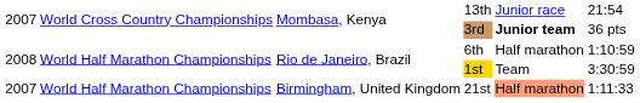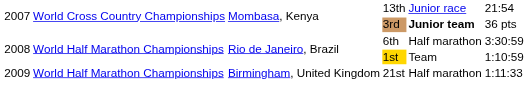6th | column 6: 1:10:59 -> 3:30:59
1st | column 6: 3:30:59 -> 1:10:59
21st | column 1: 2007 -> 2009
21st | column 5: lightsalmon background -> no background
